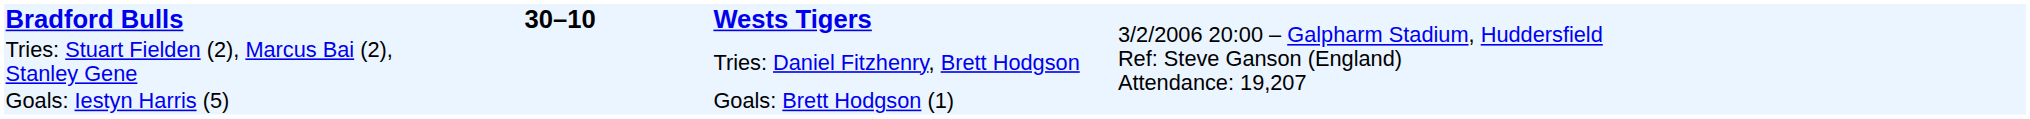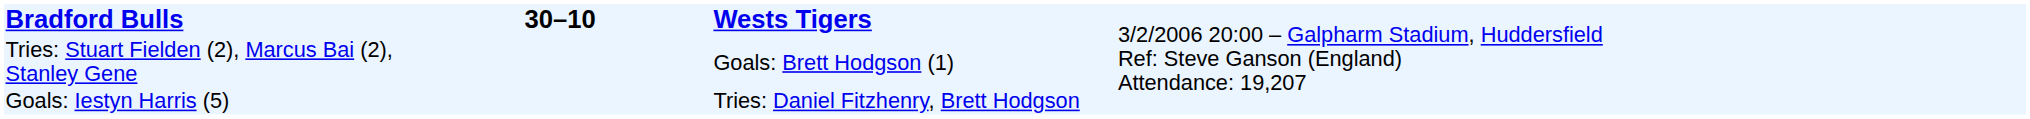Tries: Stuart Fielden (2), Marcus Bai (2), Stanley Gene | column 3: Tries: Daniel Fitzhenry, Brett Hodgson -> Goals: Brett Hodgson (1)
Goals: Iestyn Harris (5) | column 3: Goals: Brett Hodgson (1) -> Tries: Daniel Fitzhenry, Brett Hodgson
